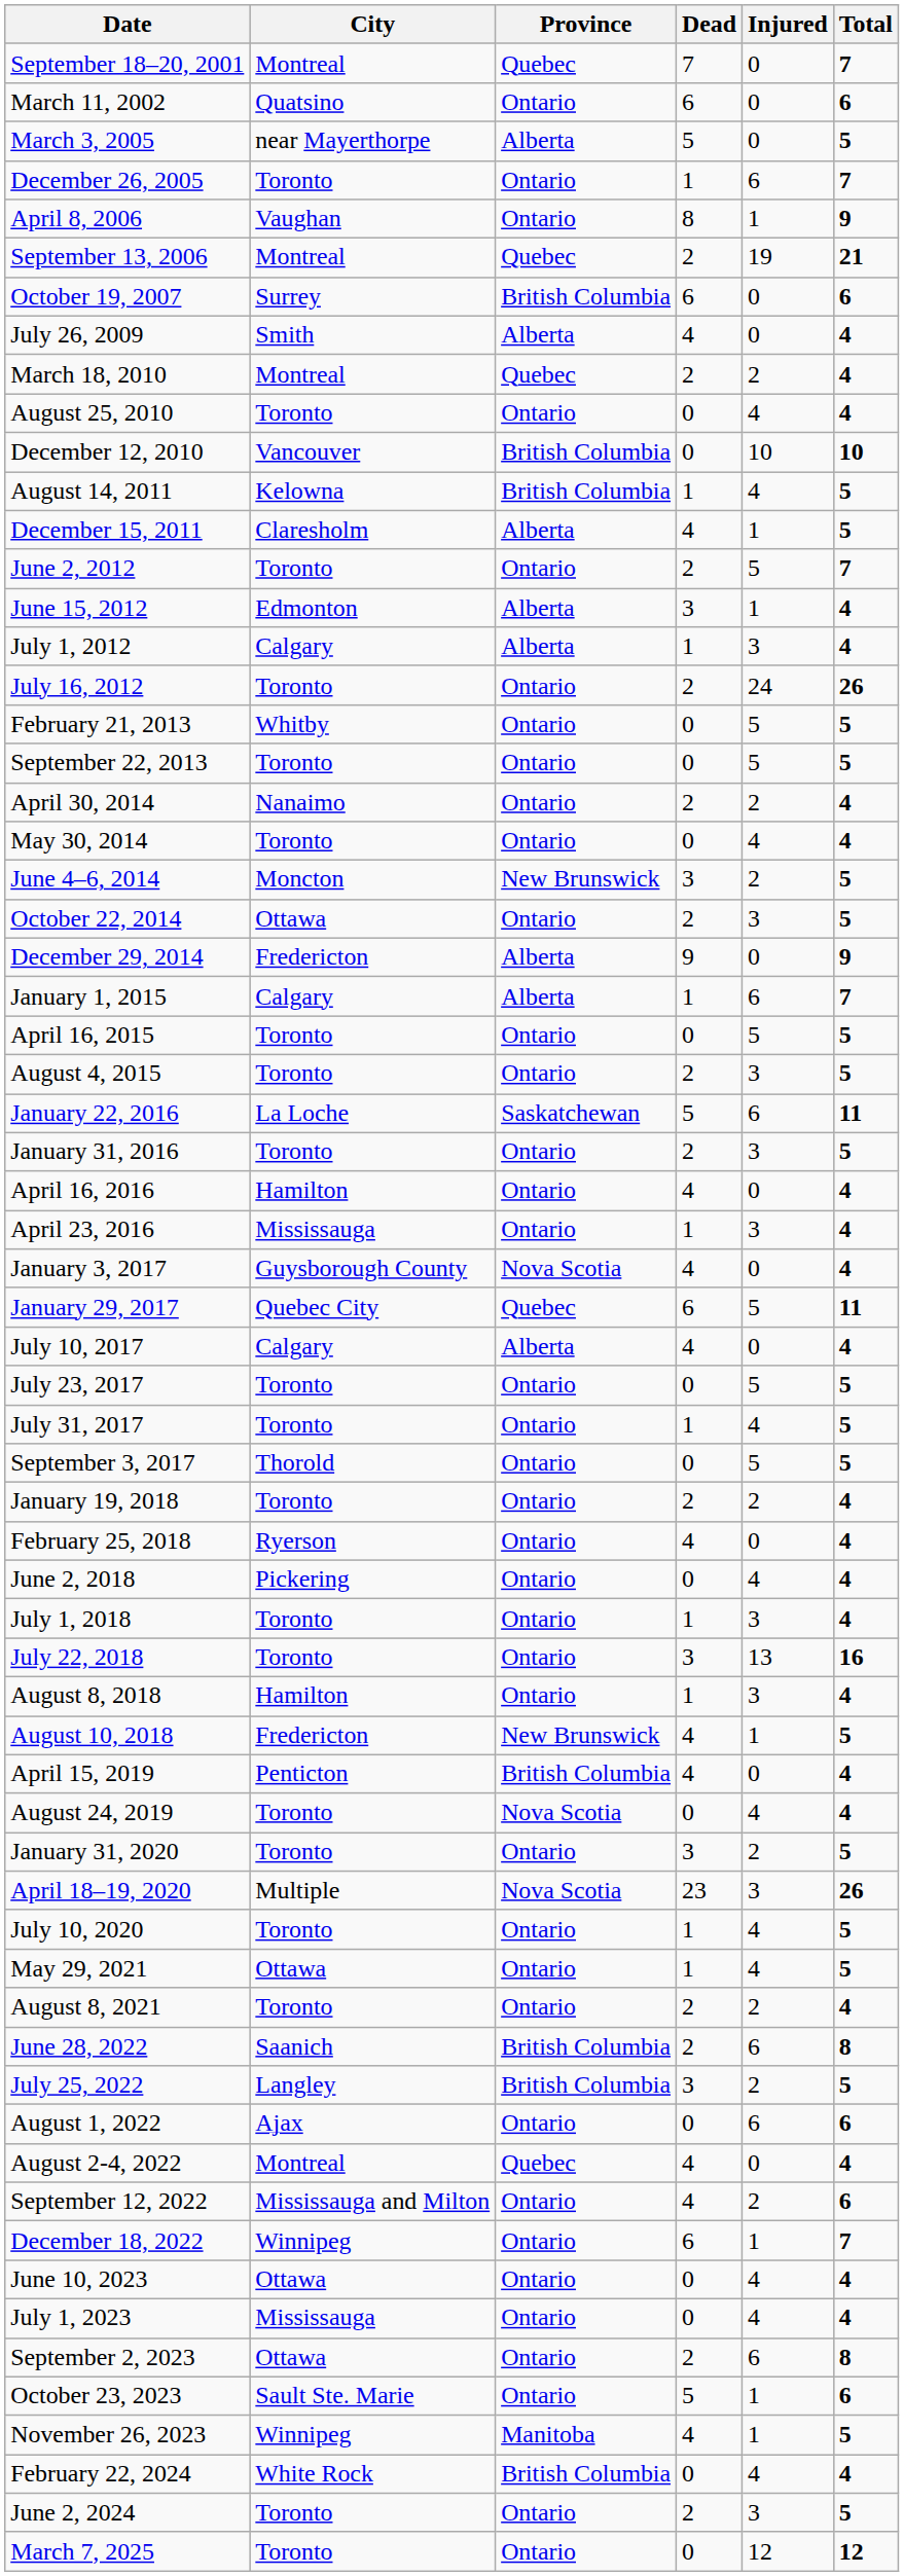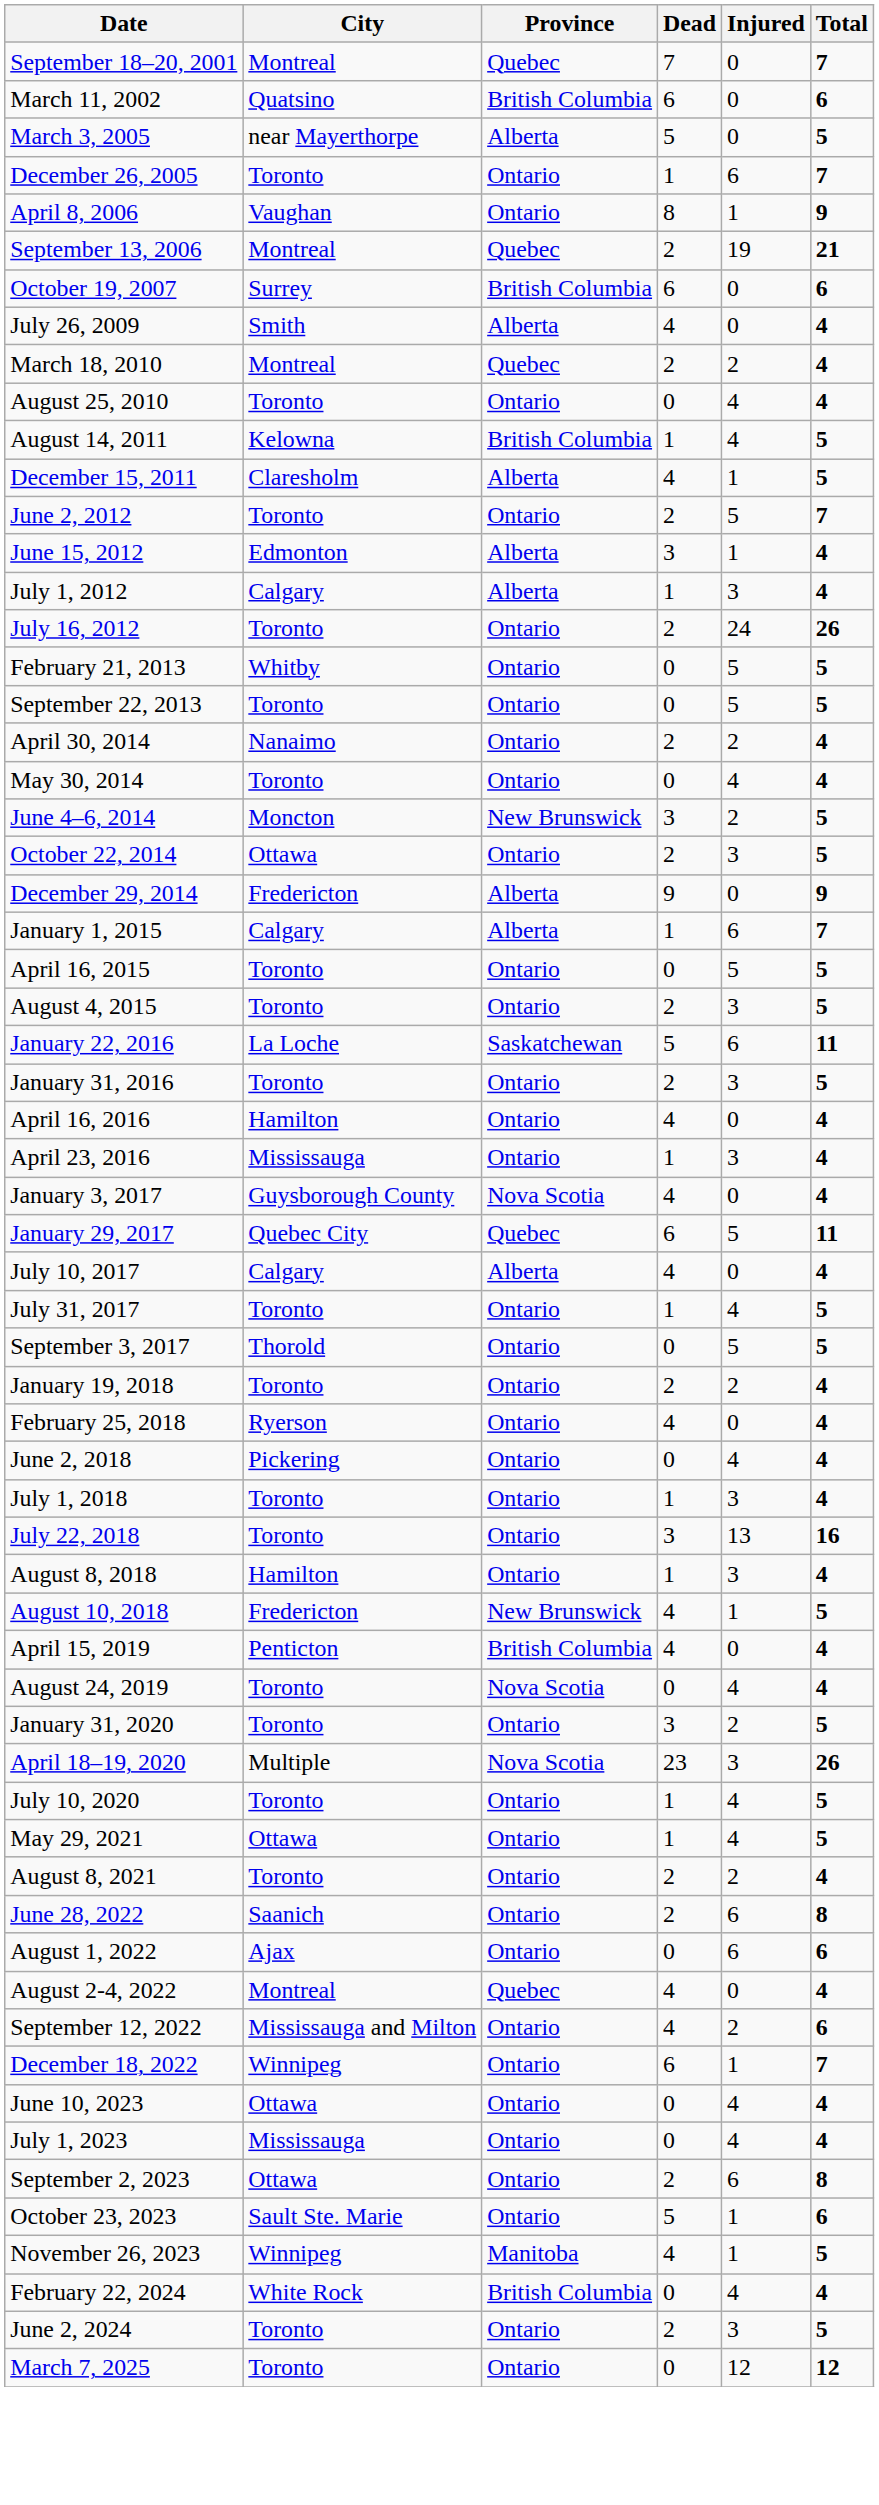March 11, 2002 | Province: Ontario -> British Columbia
- row: December 12, 2010 | Vancouver | British Columbia | 0 | 10 | 10
- row: July 23, 2017 | Toronto | Ontario | 0 | 5 | 5
June 28, 2022 | Province: British Columbia -> Ontario
- row: July 25, 2022 | Langley | British Columbia | 3 | 2 | 5
